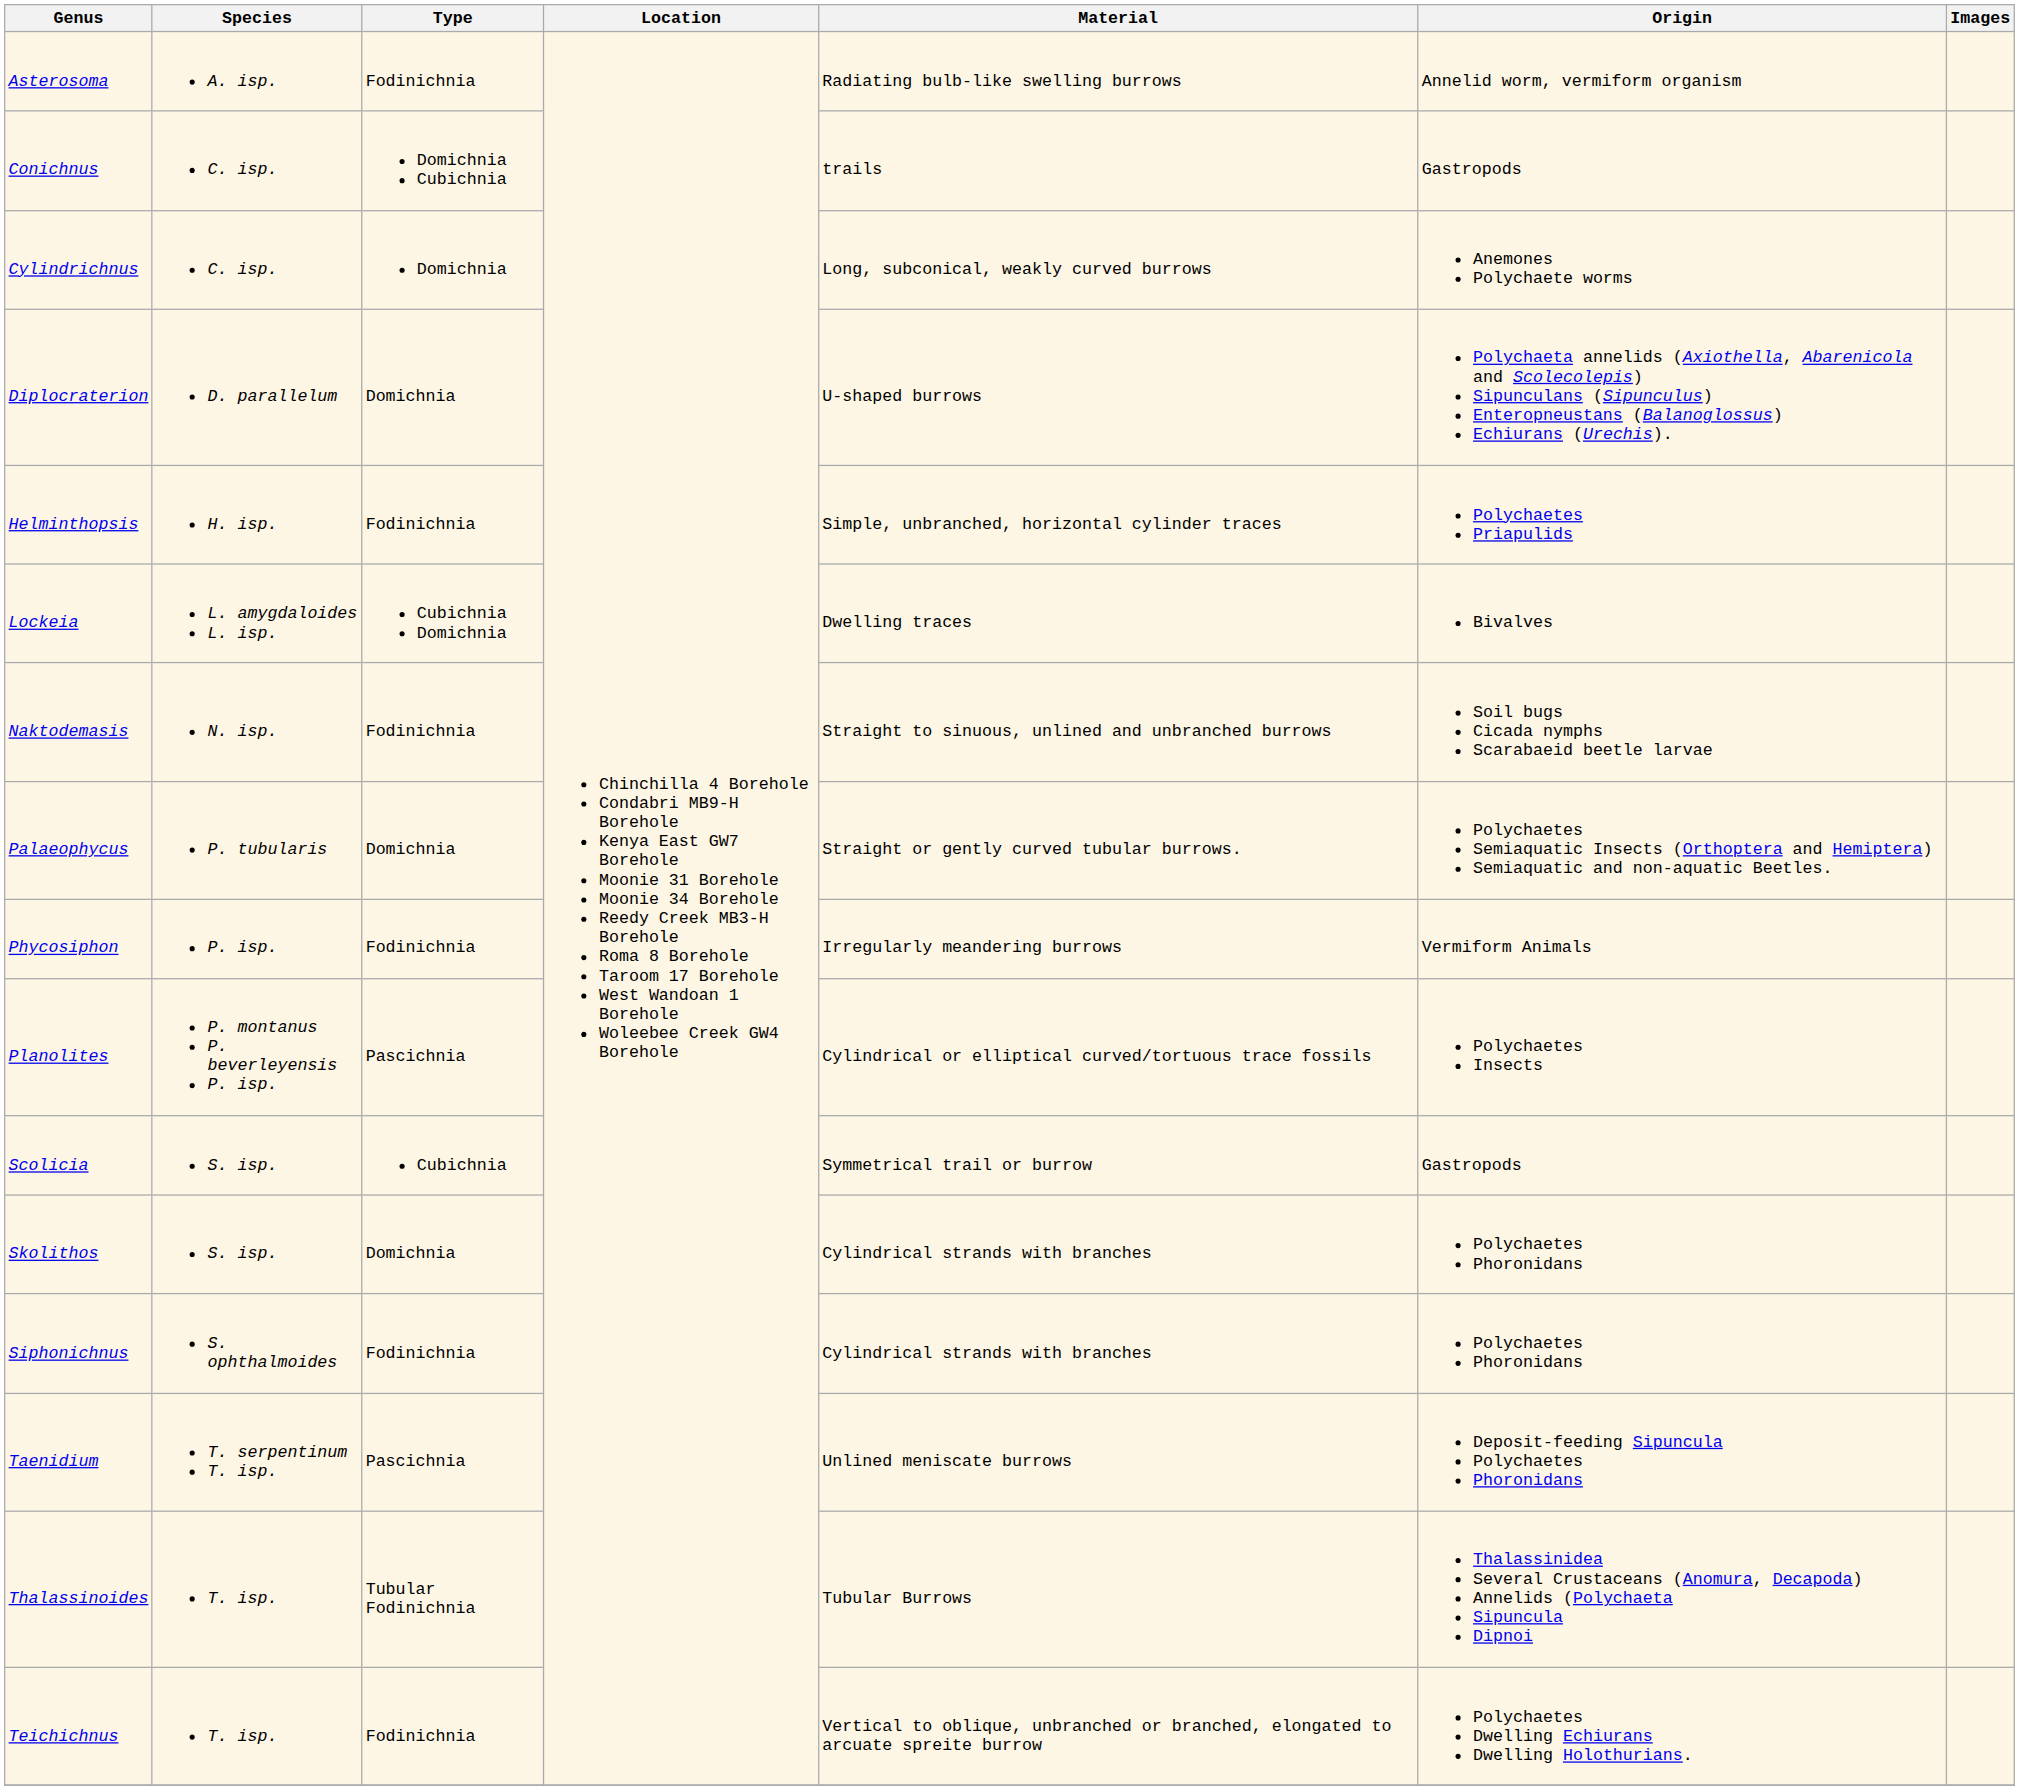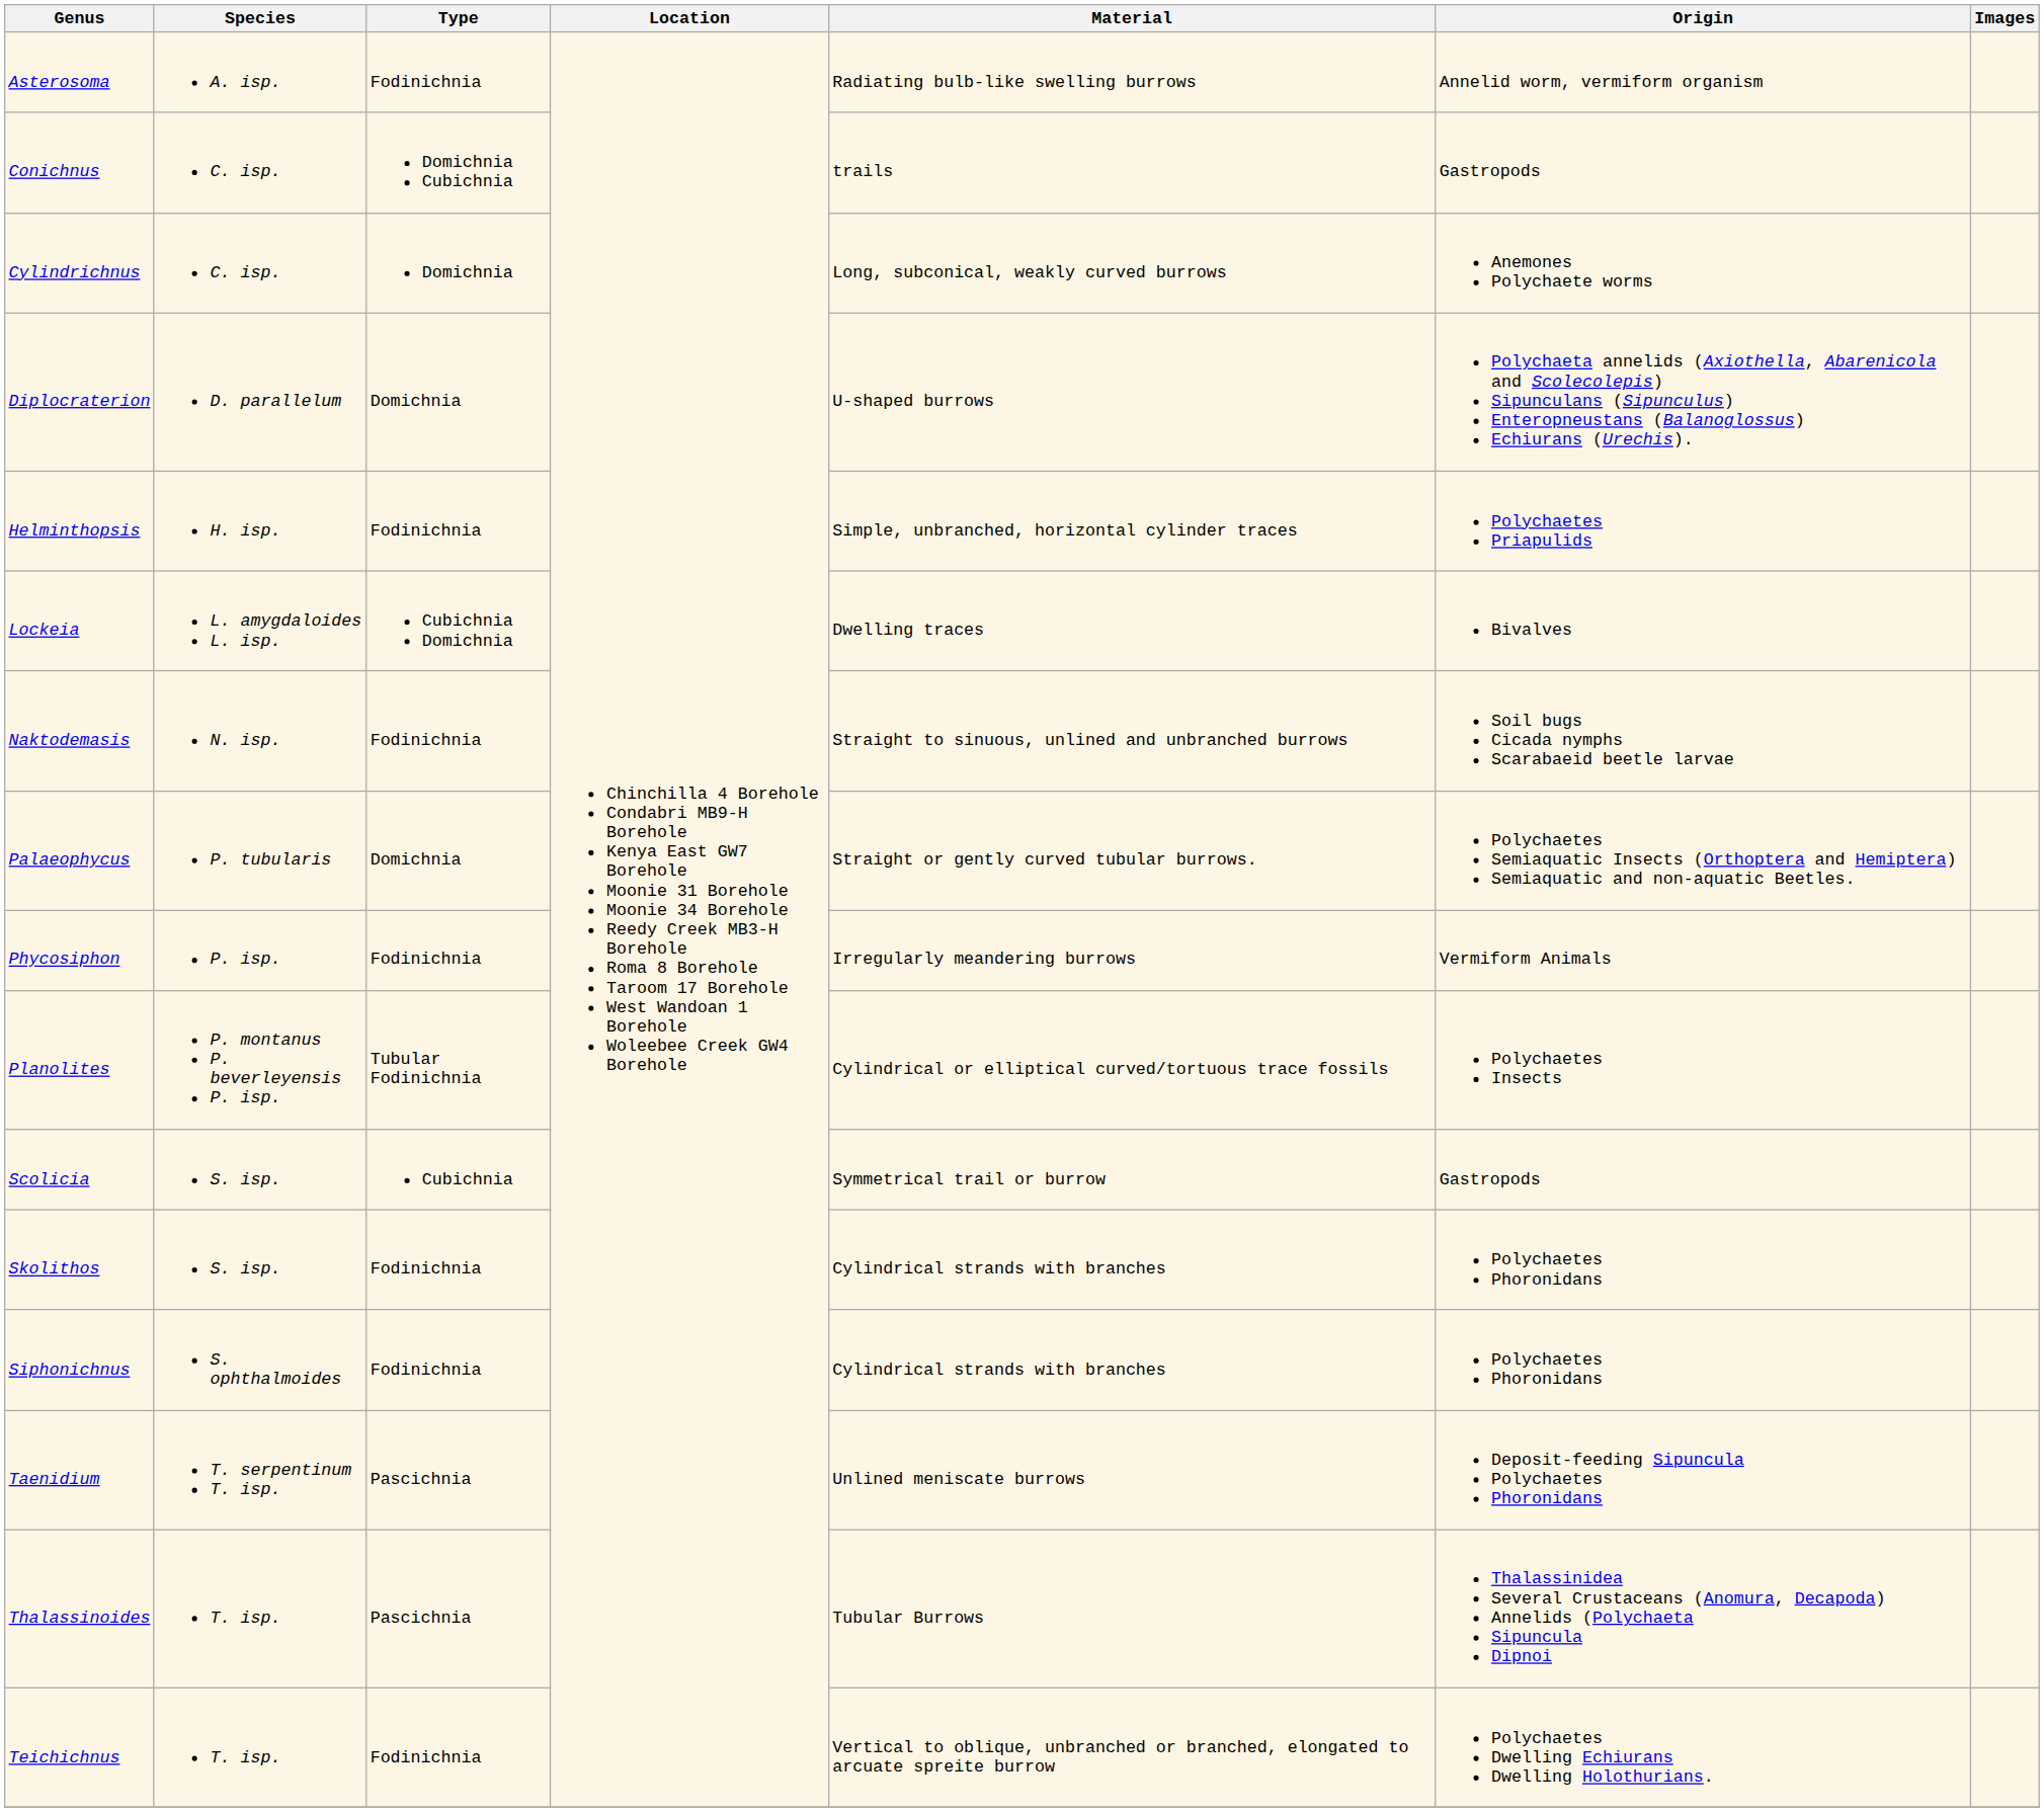Planolites | Type: Pascichnia -> Tubular Fodinichnia
Skolithos | Type: Domichnia -> Fodinichnia
Thalassinoides | Type: Tubular Fodinichnia -> Pascichnia
